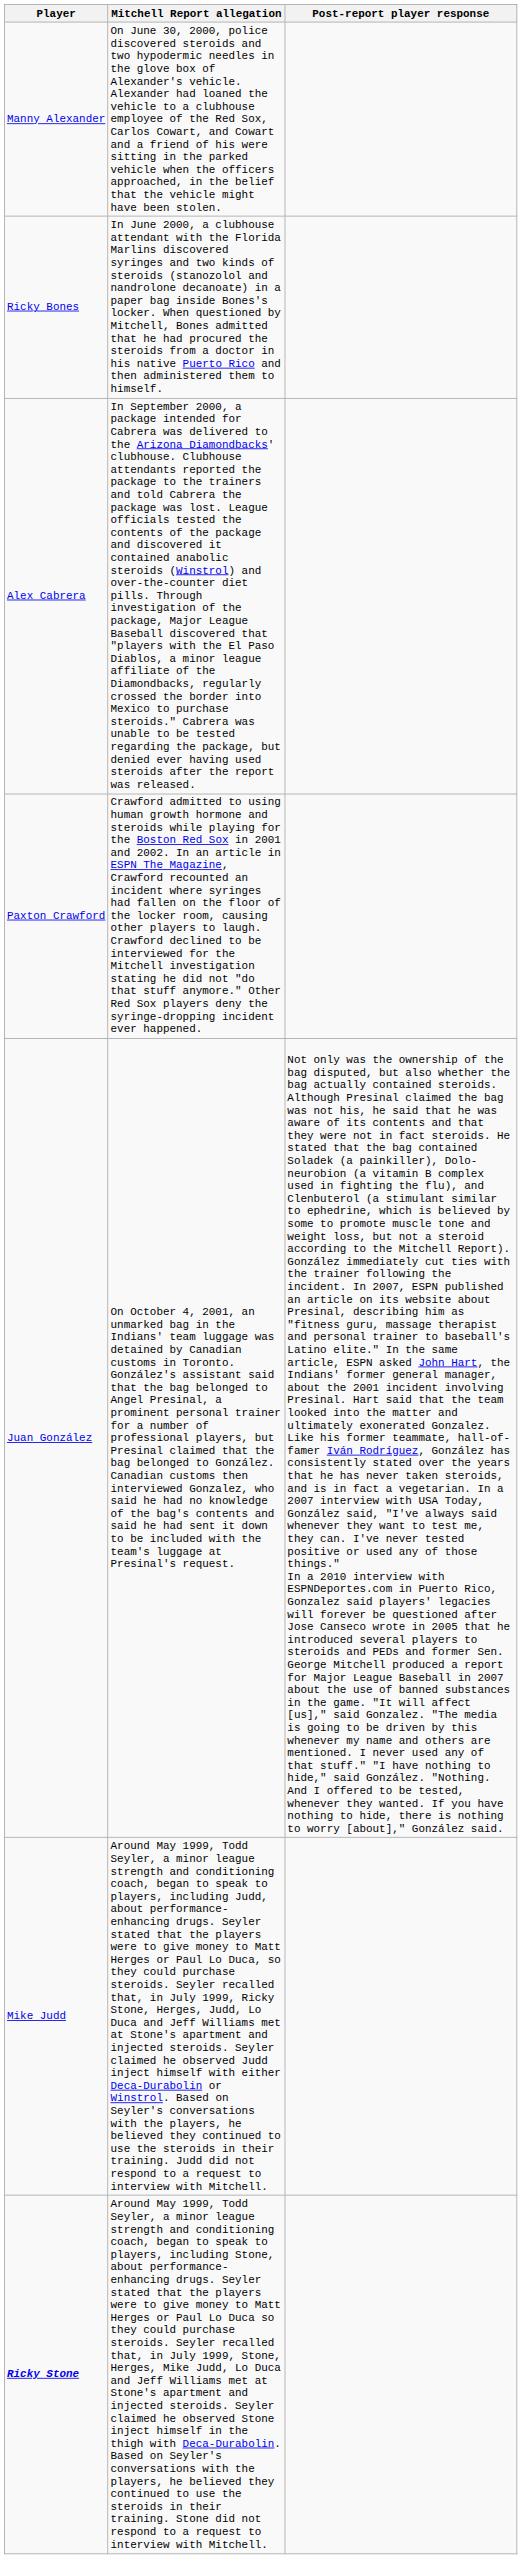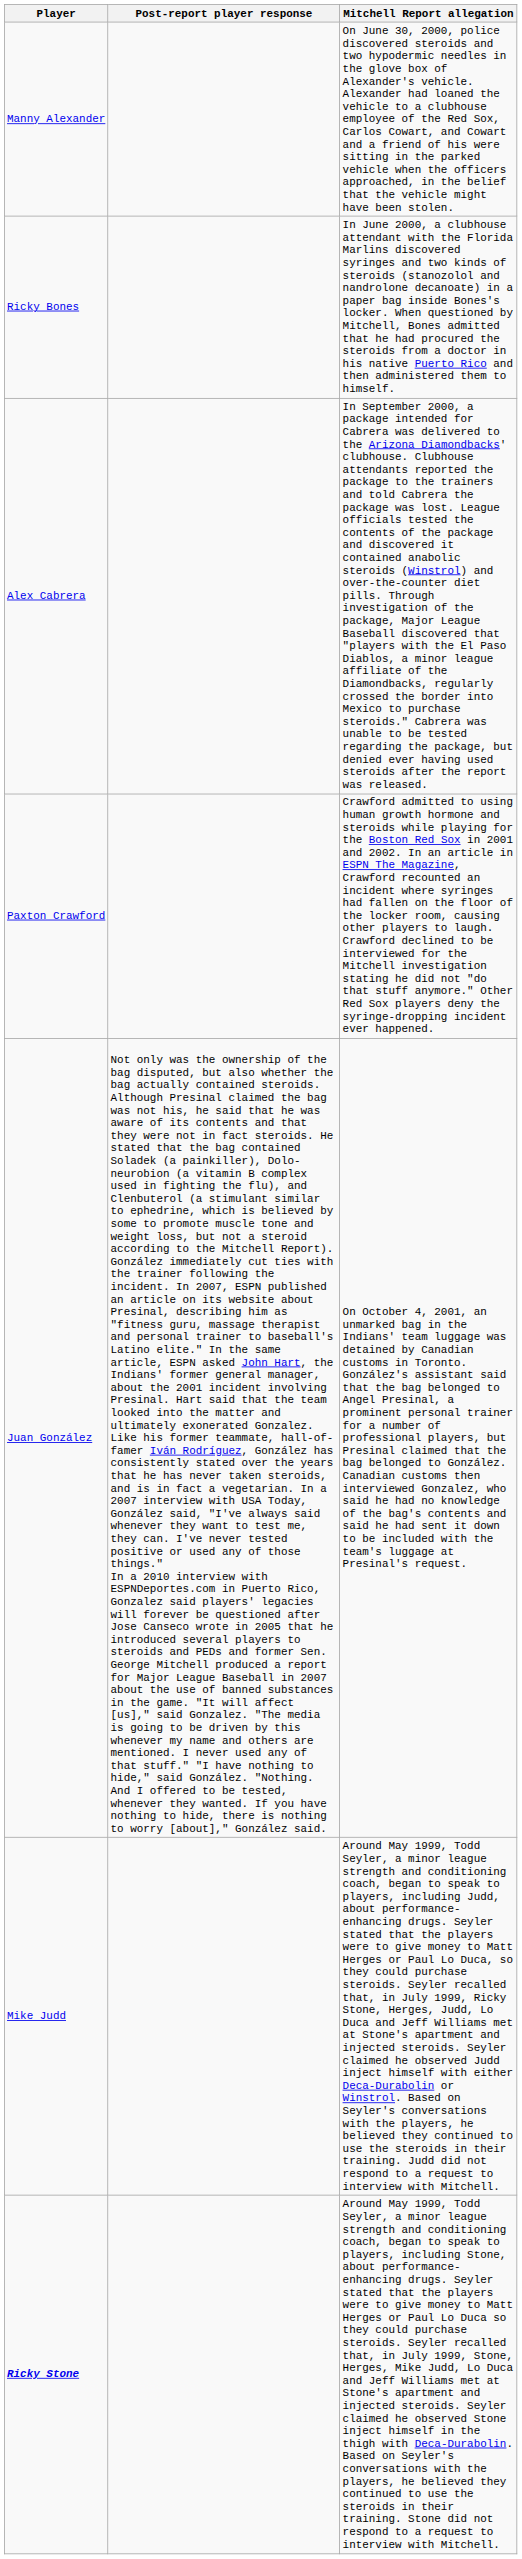columns swapped: Mitchell Report allegation <-> Post-report player response
